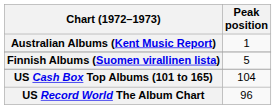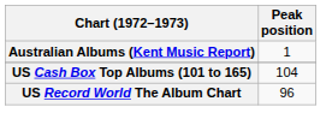- row: Finnish Albums (Suomen virallinen lista) | 5
